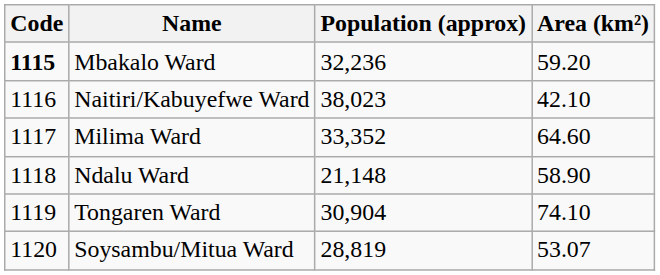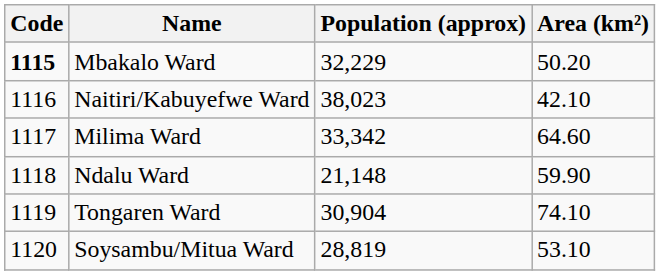Mbakalo Ward | Population (approx): 32,236 -> 32,229
Mbakalo Ward | Area (km²): 59.20 -> 50.20
Milima Ward | Population (approx): 33,352 -> 33,342
Ndalu Ward | Area (km²): 58.90 -> 59.90
Soysambu/Mitua Ward | Area (km²): 53.07 -> 53.10
